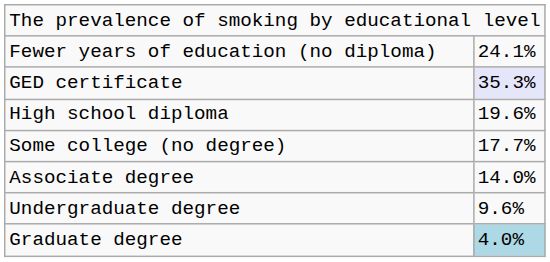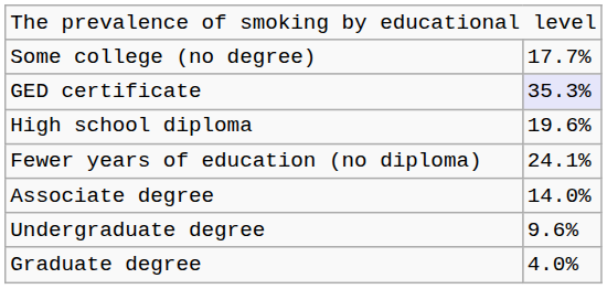rows swapped: Fewer years of education (no diploma) <-> Some college (no degree)
Graduate degree | column 2: lightblue background -> no background
